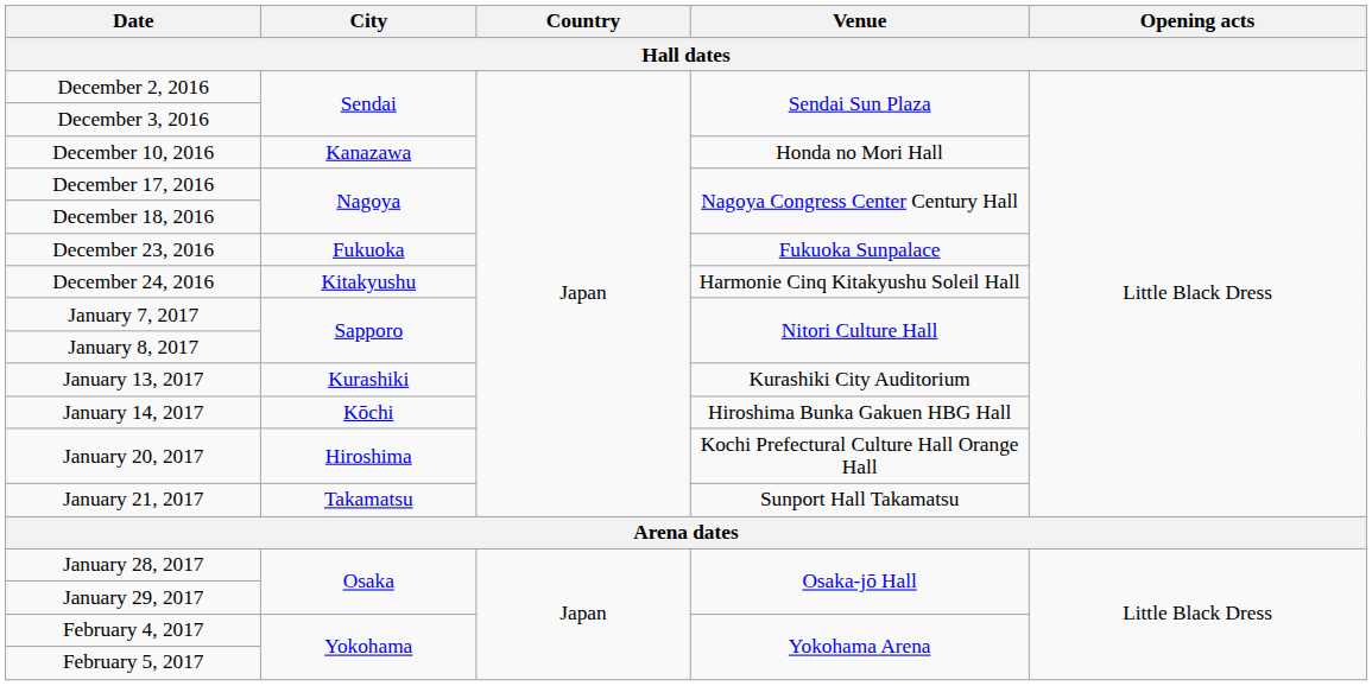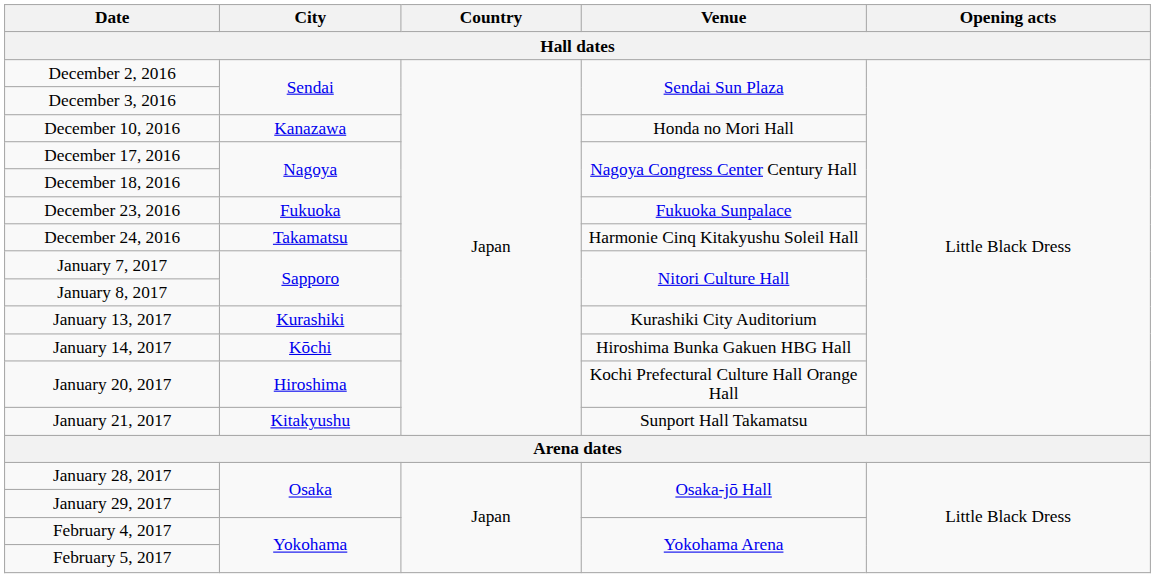December 24, 2016 | City: Kitakyushu -> Takamatsu
January 21, 2017 | City: Takamatsu -> Kitakyushu
